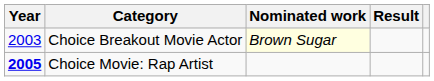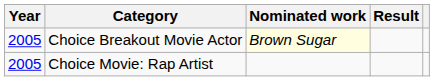Choice Breakout Movie Actor | Year: 2003 -> 2005
Choice Movie: Rap Artist | Year: bold -> normal
